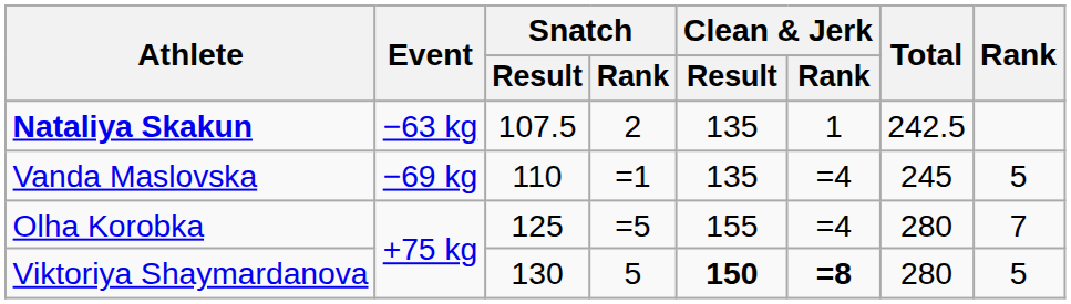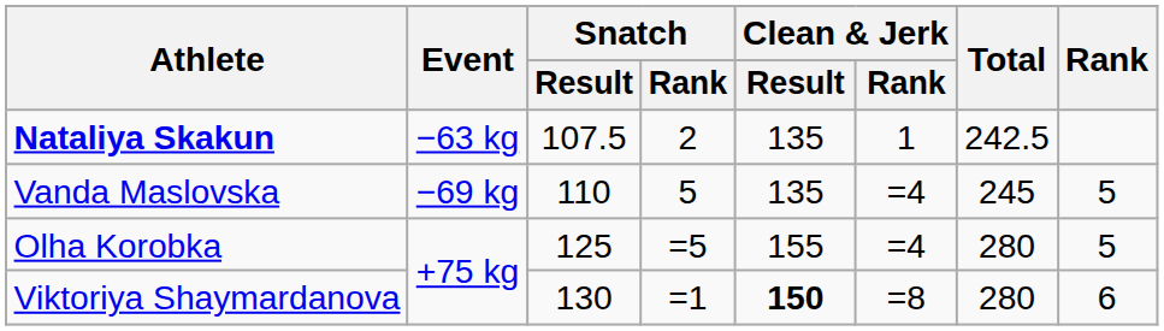Vanda Maslovska | Snatch / Rank: =1 -> 5
Olha Korobka | Rank: 7 -> 5
Viktoriya Shaymardanova | Snatch / Rank: 5 -> =1
Viktoriya Shaymardanova | Clean & Jerk / Rank: bold -> normal
Viktoriya Shaymardanova | Rank: 5 -> 6
